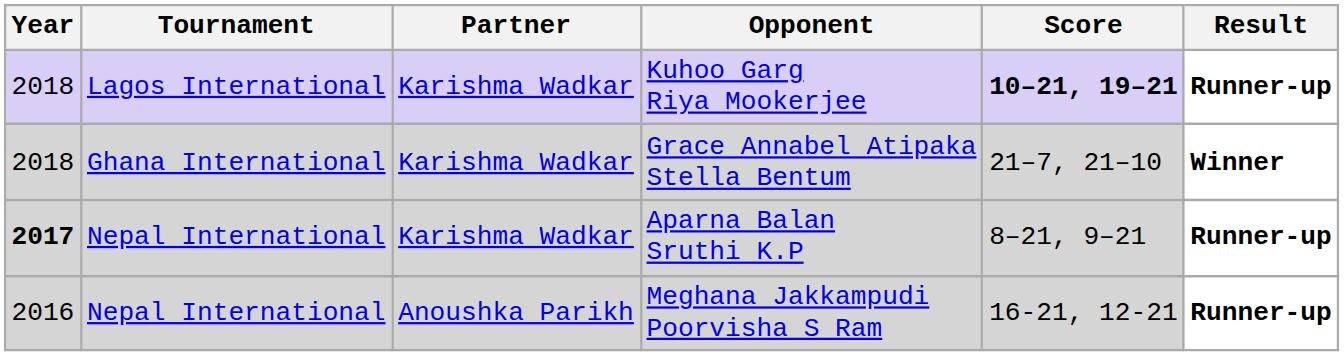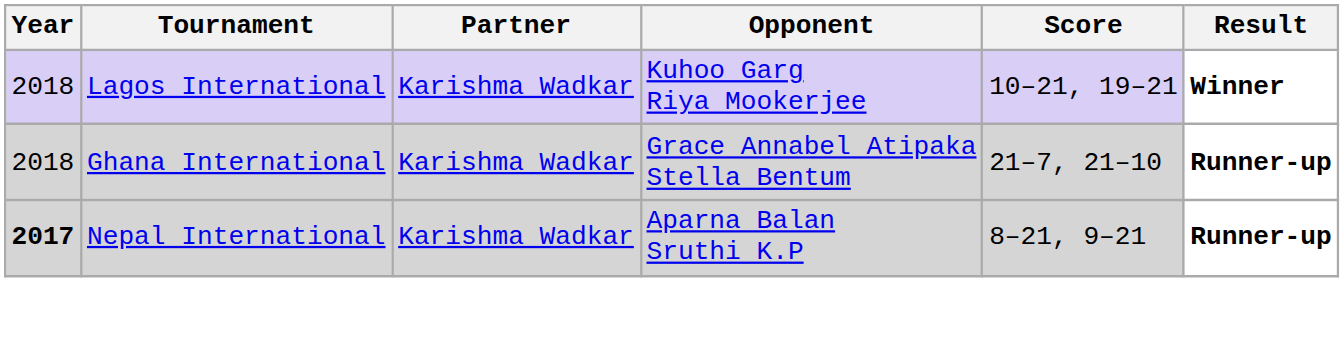Kuhoo Garg Riya Mookerjee | Score: bold -> normal
Kuhoo Garg Riya Mookerjee | Result: Runner-up -> Winner
Grace Annabel Atipaka Stella Bentum | Result: Winner -> Runner-up
- row: 2016 | Nepal International | Anoushka Parikh | Meghana Jakkampudi Poorvisha S Ram | 16-21, 12-21 | Runner-up
